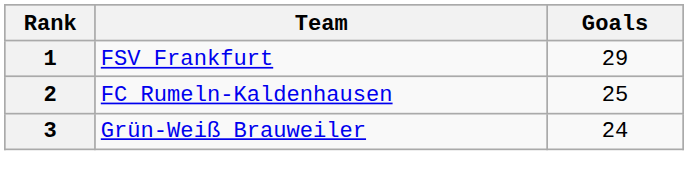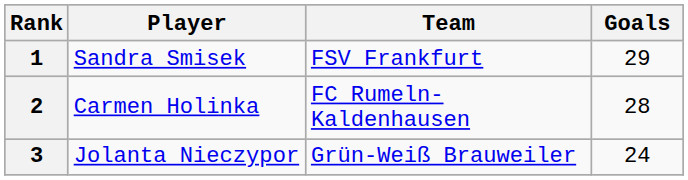+ column: Player | Sandra Smisek | Carmen Holinka | Jolanta Nieczypor
2 | Goals: 25 -> 28
